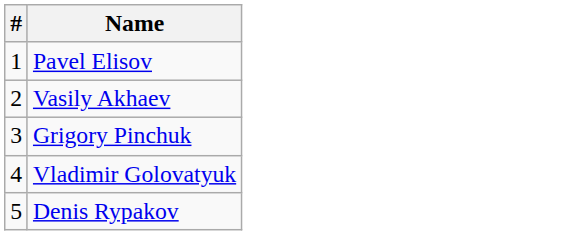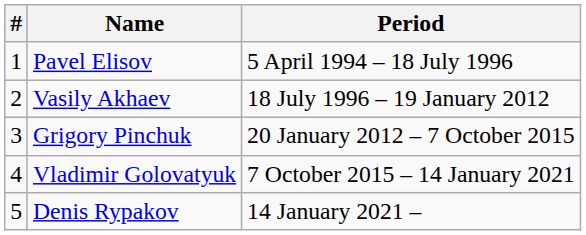+ column: Period | 5 April 1994 – 18 July 1996 | 18 July 1996 – 19 January 2012 | 20 January 2012 – 7 October 2015 | 7 October 2015 – 14 January 2021 | 14 January 2021 –
